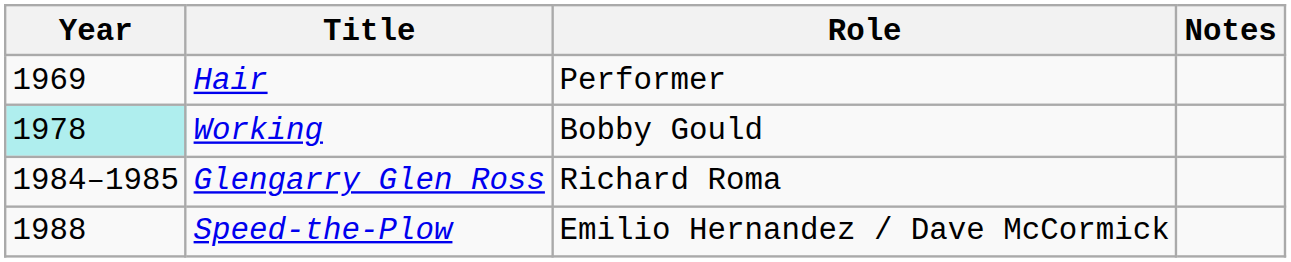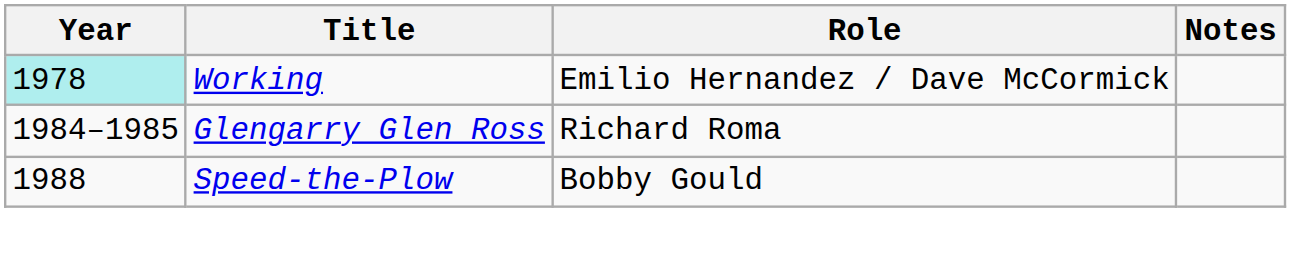- row: 1969 | Hair | Performer
Working | Role: Bobby Gould -> Emilio Hernandez / Dave McCormick
Speed-the-Plow | Role: Emilio Hernandez / Dave McCormick -> Bobby Gould
